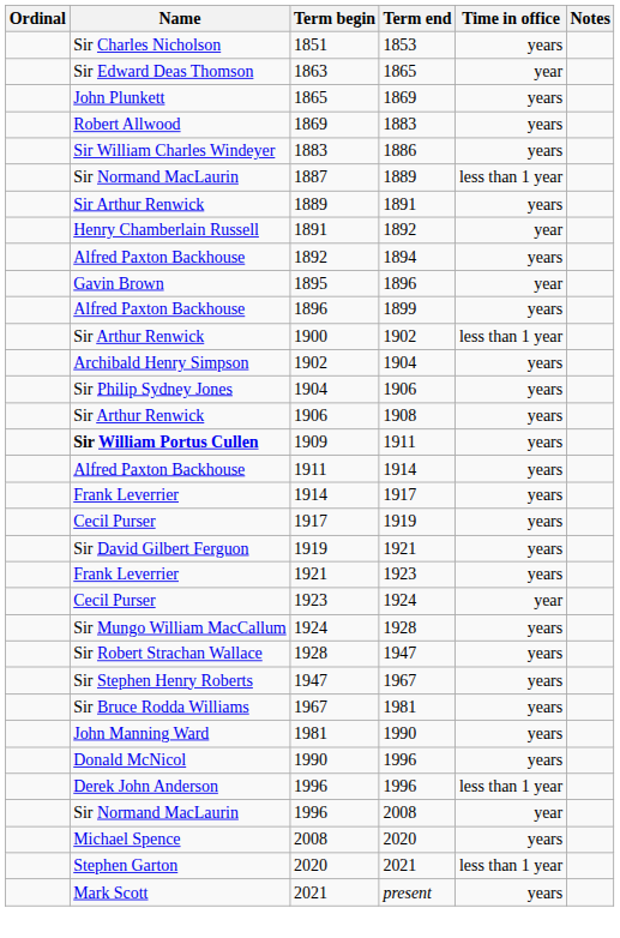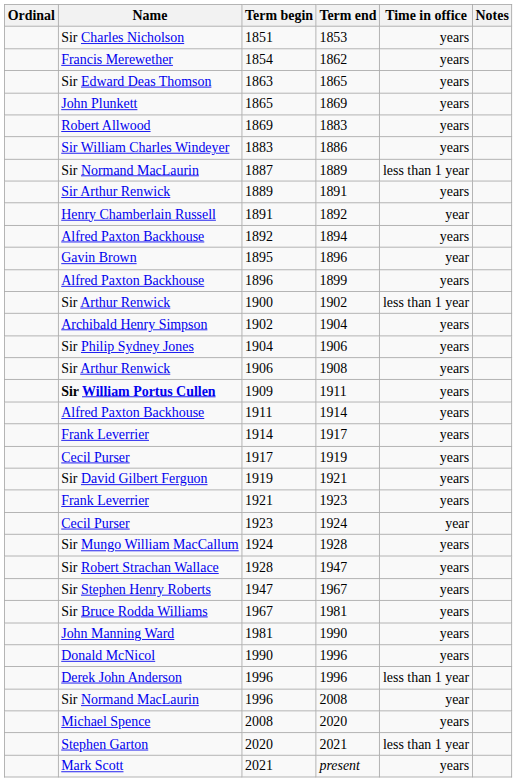+ row: Francis Merewether | 1854 | 1862 | years
1863 | Time in office: year -> years
